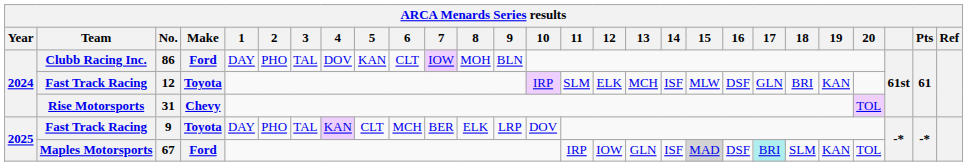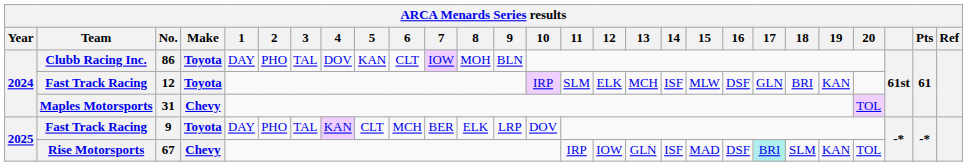86 | Make: Ford -> Toyota
31 | Team: Rise Motorsports -> Maples Motorsports
67 | Team: Maples Motorsports -> Rise Motorsports
67 | Make: Ford -> Chevy
67 | 15: lightgrey background -> no background
